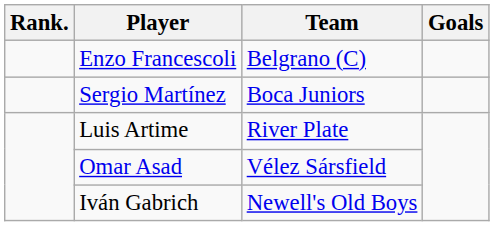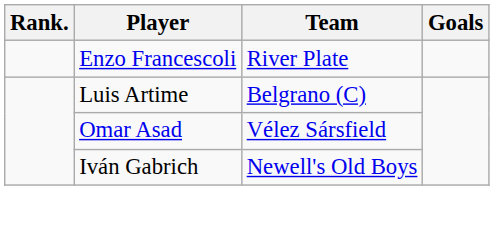Enzo Francescoli | Team: Belgrano (C) -> River Plate
- row: Sergio Martínez | Boca Juniors
Luis Artime | Team: River Plate -> Belgrano (C)
